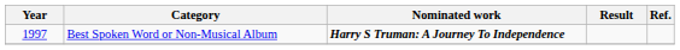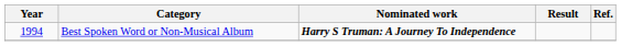Best Spoken Word or Non-Musical Album | Year: 1997 -> 1994
